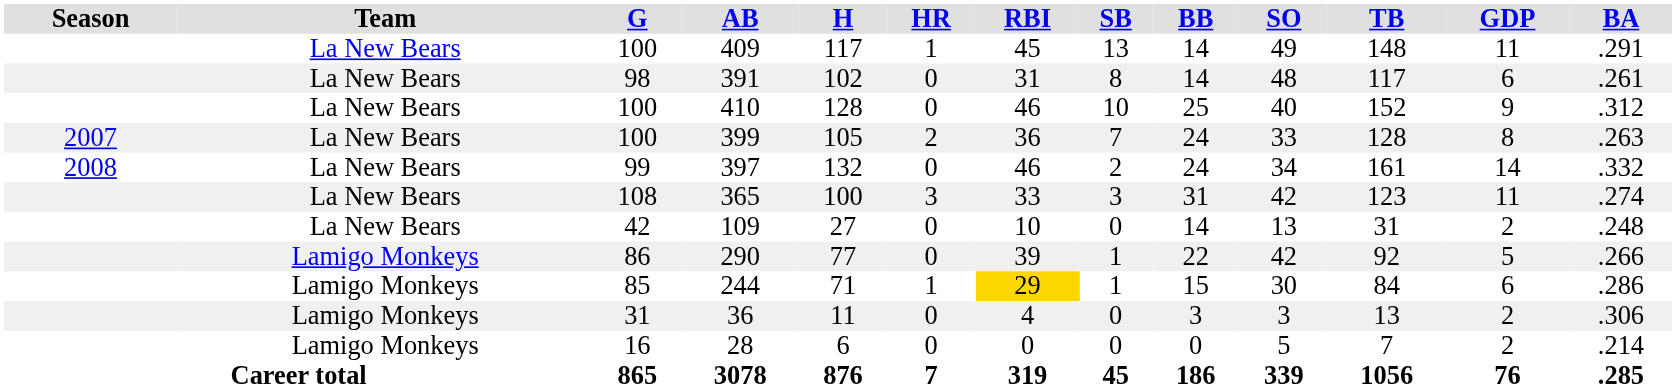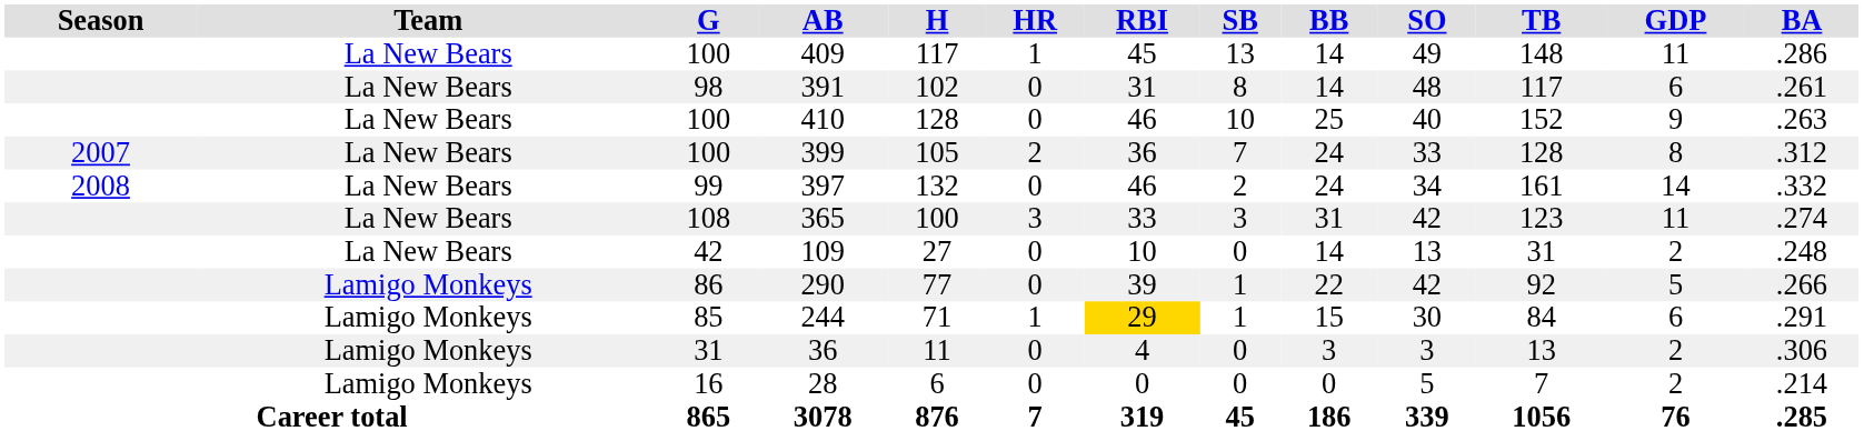409 | BA: .291 -> .286
410 | BA: .312 -> .263
399 | BA: .263 -> .312
244 | BA: .286 -> .291
